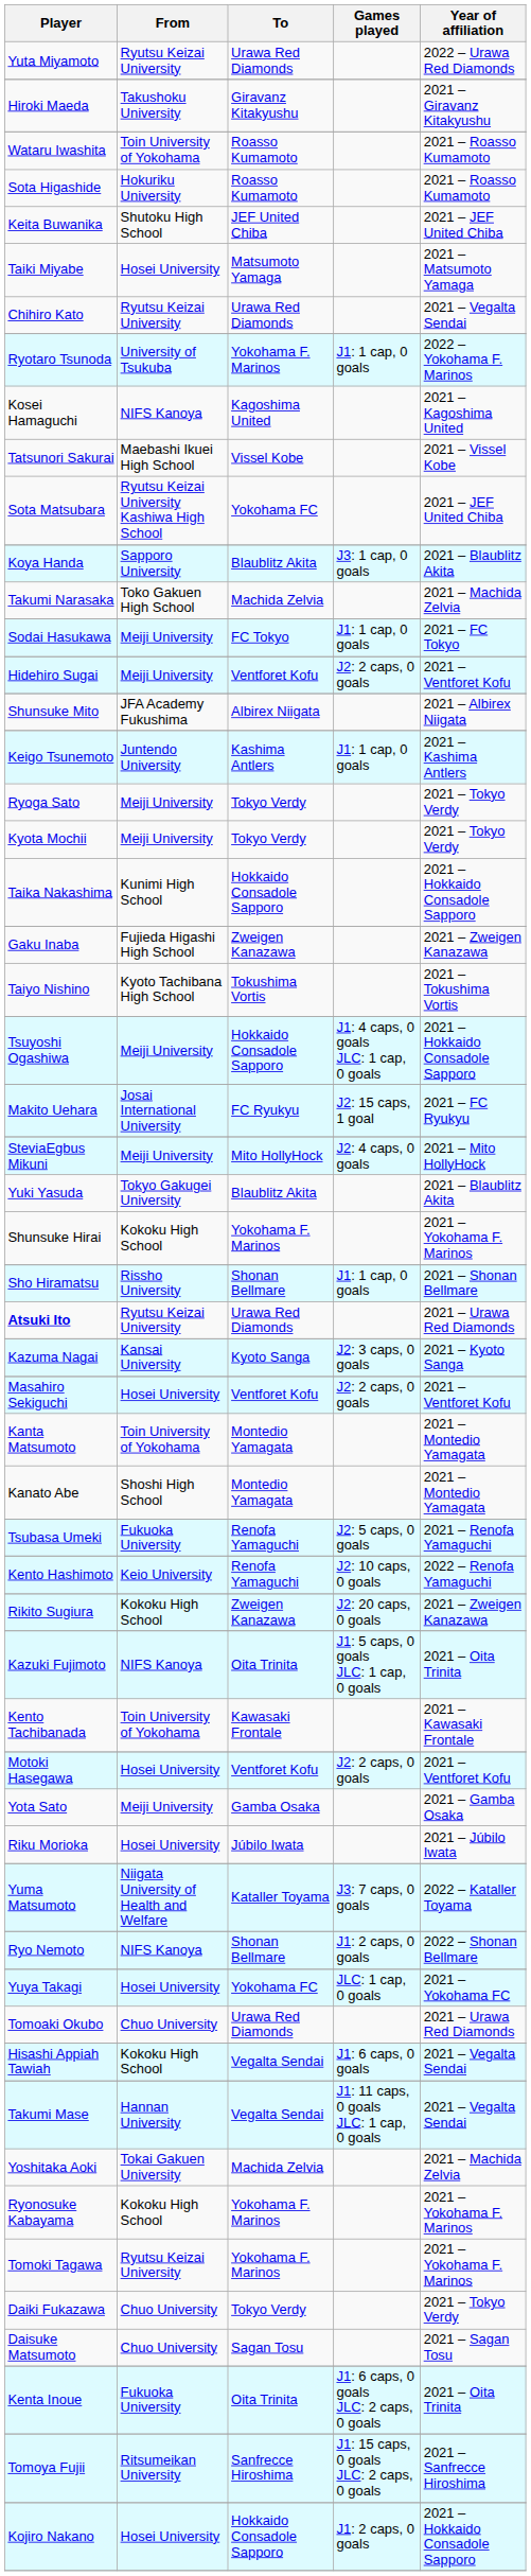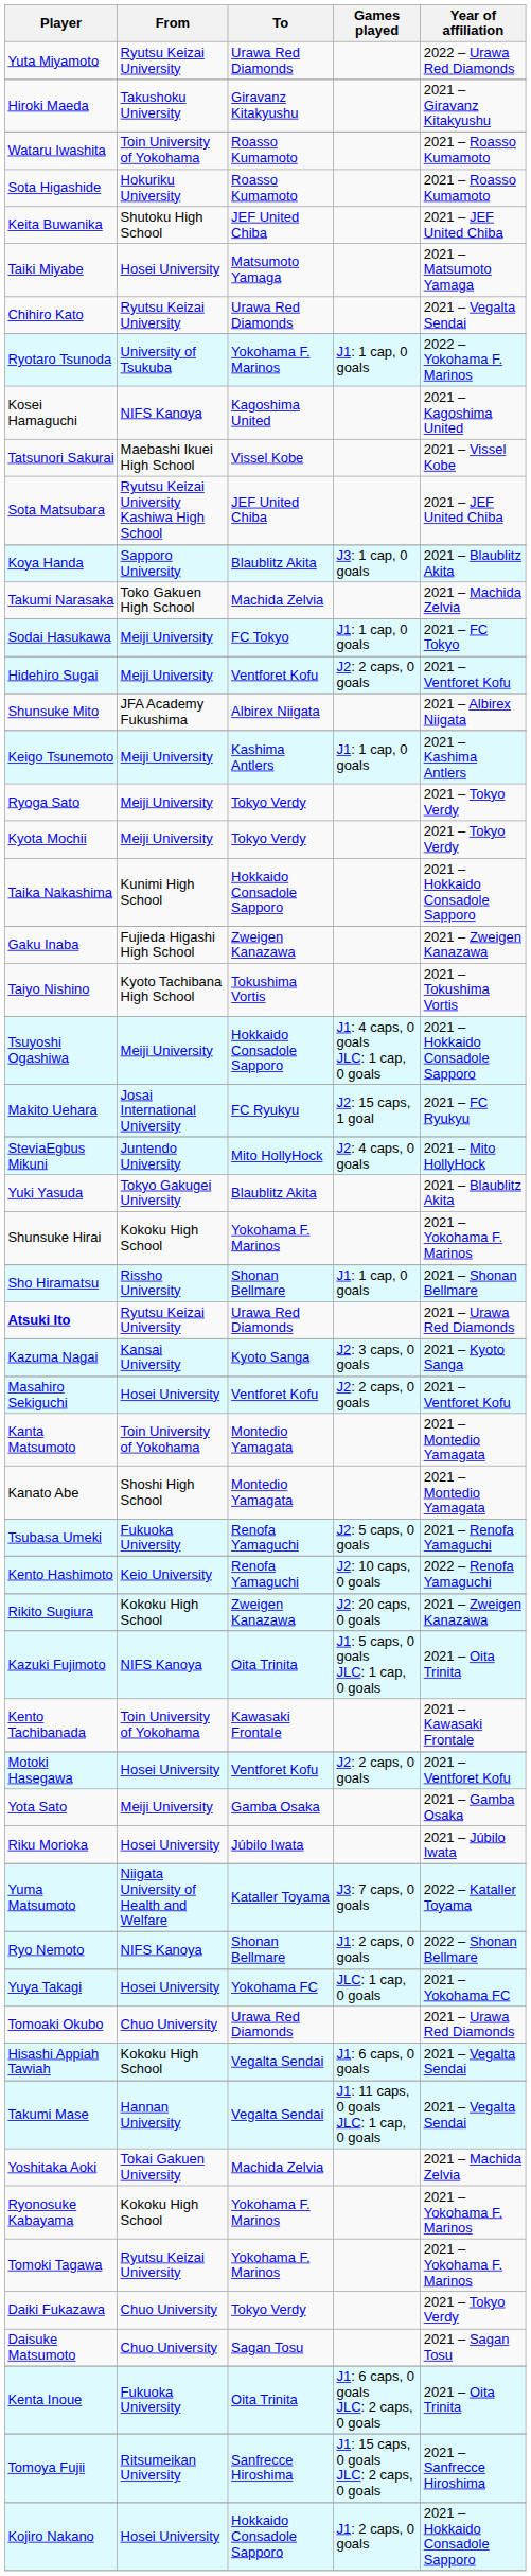Sota Matsubara | To: Yokohama FC -> JEF United Chiba
Keigo Tsunemoto | From: Juntendo University -> Meiji University
SteviaEgbus Mikuni | From: Meiji University -> Juntendo University
